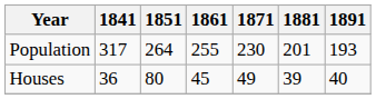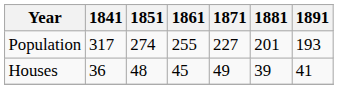Population | 1851: 264 -> 274
Population | 1871: 230 -> 227
Houses | 1851: 80 -> 48
Houses | 1891: 40 -> 41
